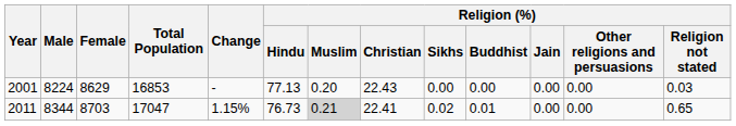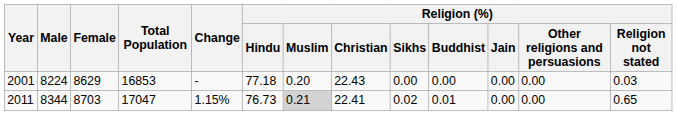2001 | Religion (%) / Hindu: 77.13 -> 77.18
